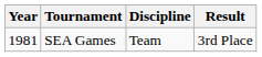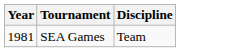- column: Result | 3rd Place
